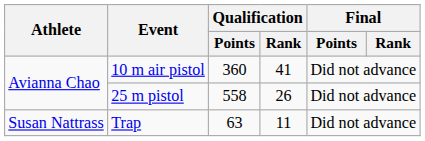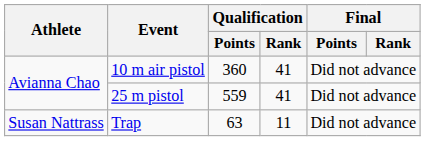25 m pistol | Qualification / Points: 558 -> 559
25 m pistol | Qualification / Rank: 26 -> 41
